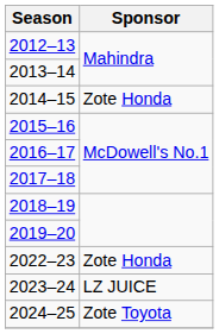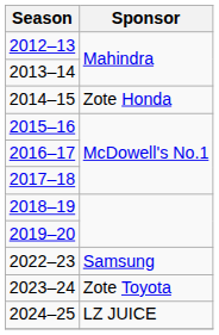2022–23 | Sponsor: Zote Honda -> Samsung
2023–24 | Sponsor: LZ JUICE -> Zote Toyota
2024–25 | Sponsor: Zote Toyota -> LZ JUICE
